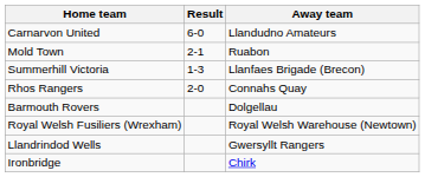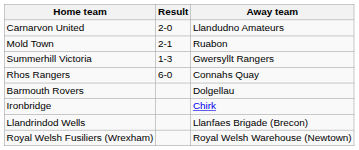Carnarvon United | Result: 6-0 -> 2-0
Summerhill Victoria | Away team: Llanfaes Brigade (Brecon) -> Gwersyllt Rangers
Rhos Rangers | Result: 2-0 -> 6-0
rows swapped: Royal Welsh Fusiliers (Wrexham) <-> Ironbridge
Llandrindod Wells | Away team: Gwersyllt Rangers -> Llanfaes Brigade (Brecon)
